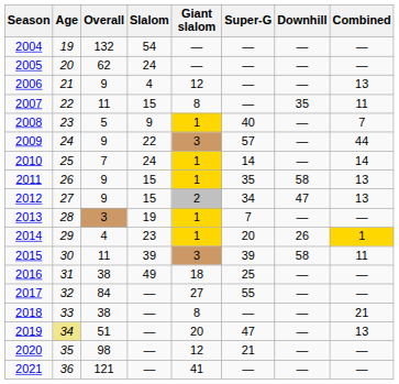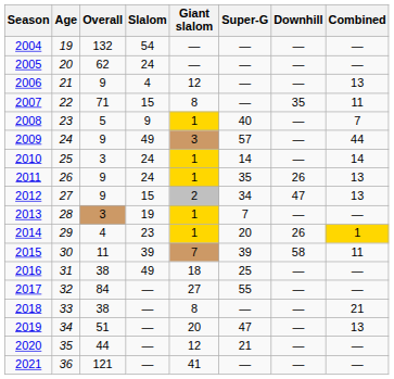2007 | Overall: 11 -> 71
2009 | Slalom: 22 -> 49
2010 | Overall: 7 -> 3
2011 | Slalom: 15 -> 24
2011 | Downhill: 58 -> 26
2015 | Giant slalom: 3 -> 7
2019 | Age: khaki background -> no background
2020 | Overall: 98 -> 44
